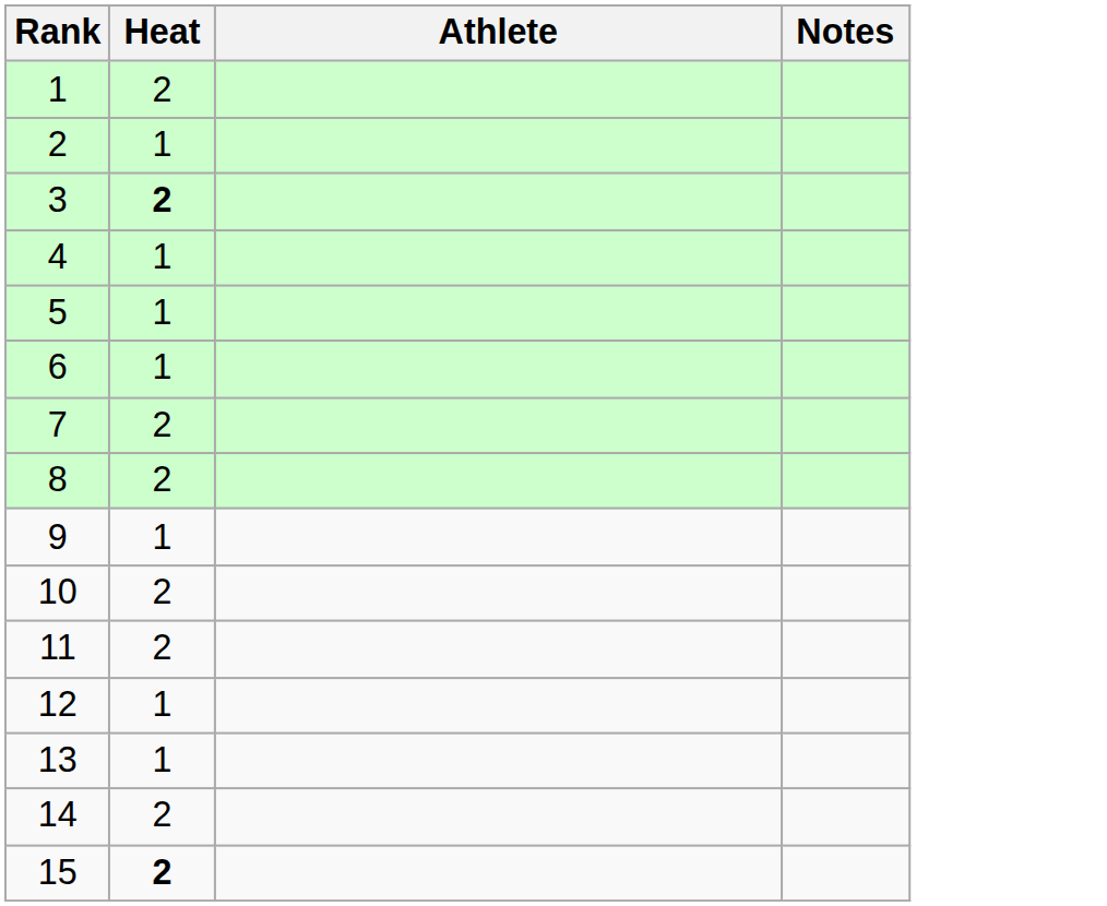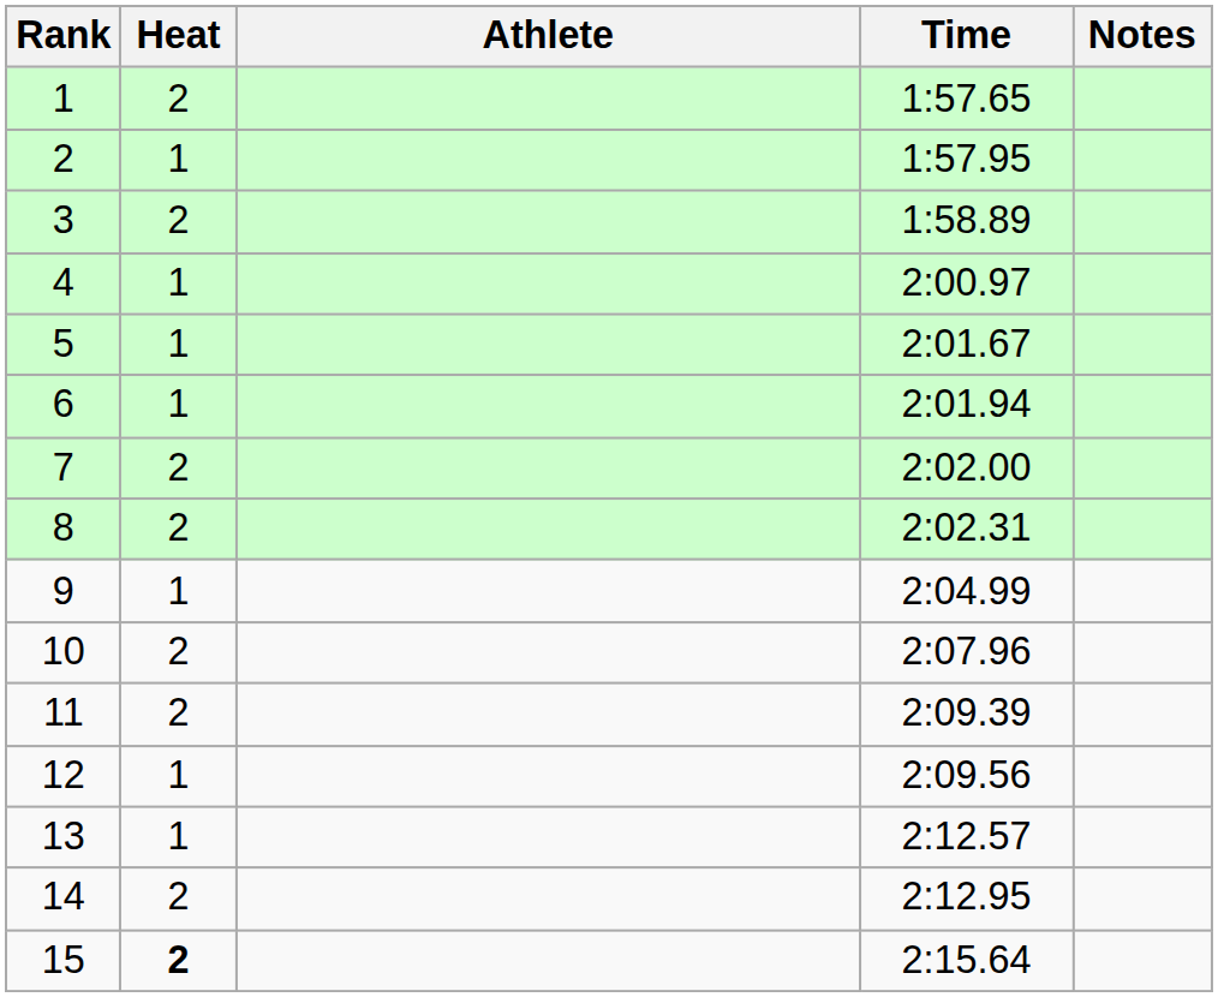+ column: Time | 1:57.65 | 1:57.95 | 1:58.89 | 2:00.97 | 2:01.67 | 2:01.94 | 2:02.00 | 2:02.31 | 2:04.99 | 2:07.96 | 2:09.39 | 2:09.56 | 2:12.57 | 2:12.95 | 2:15.64
3 | Heat: bold -> normal
